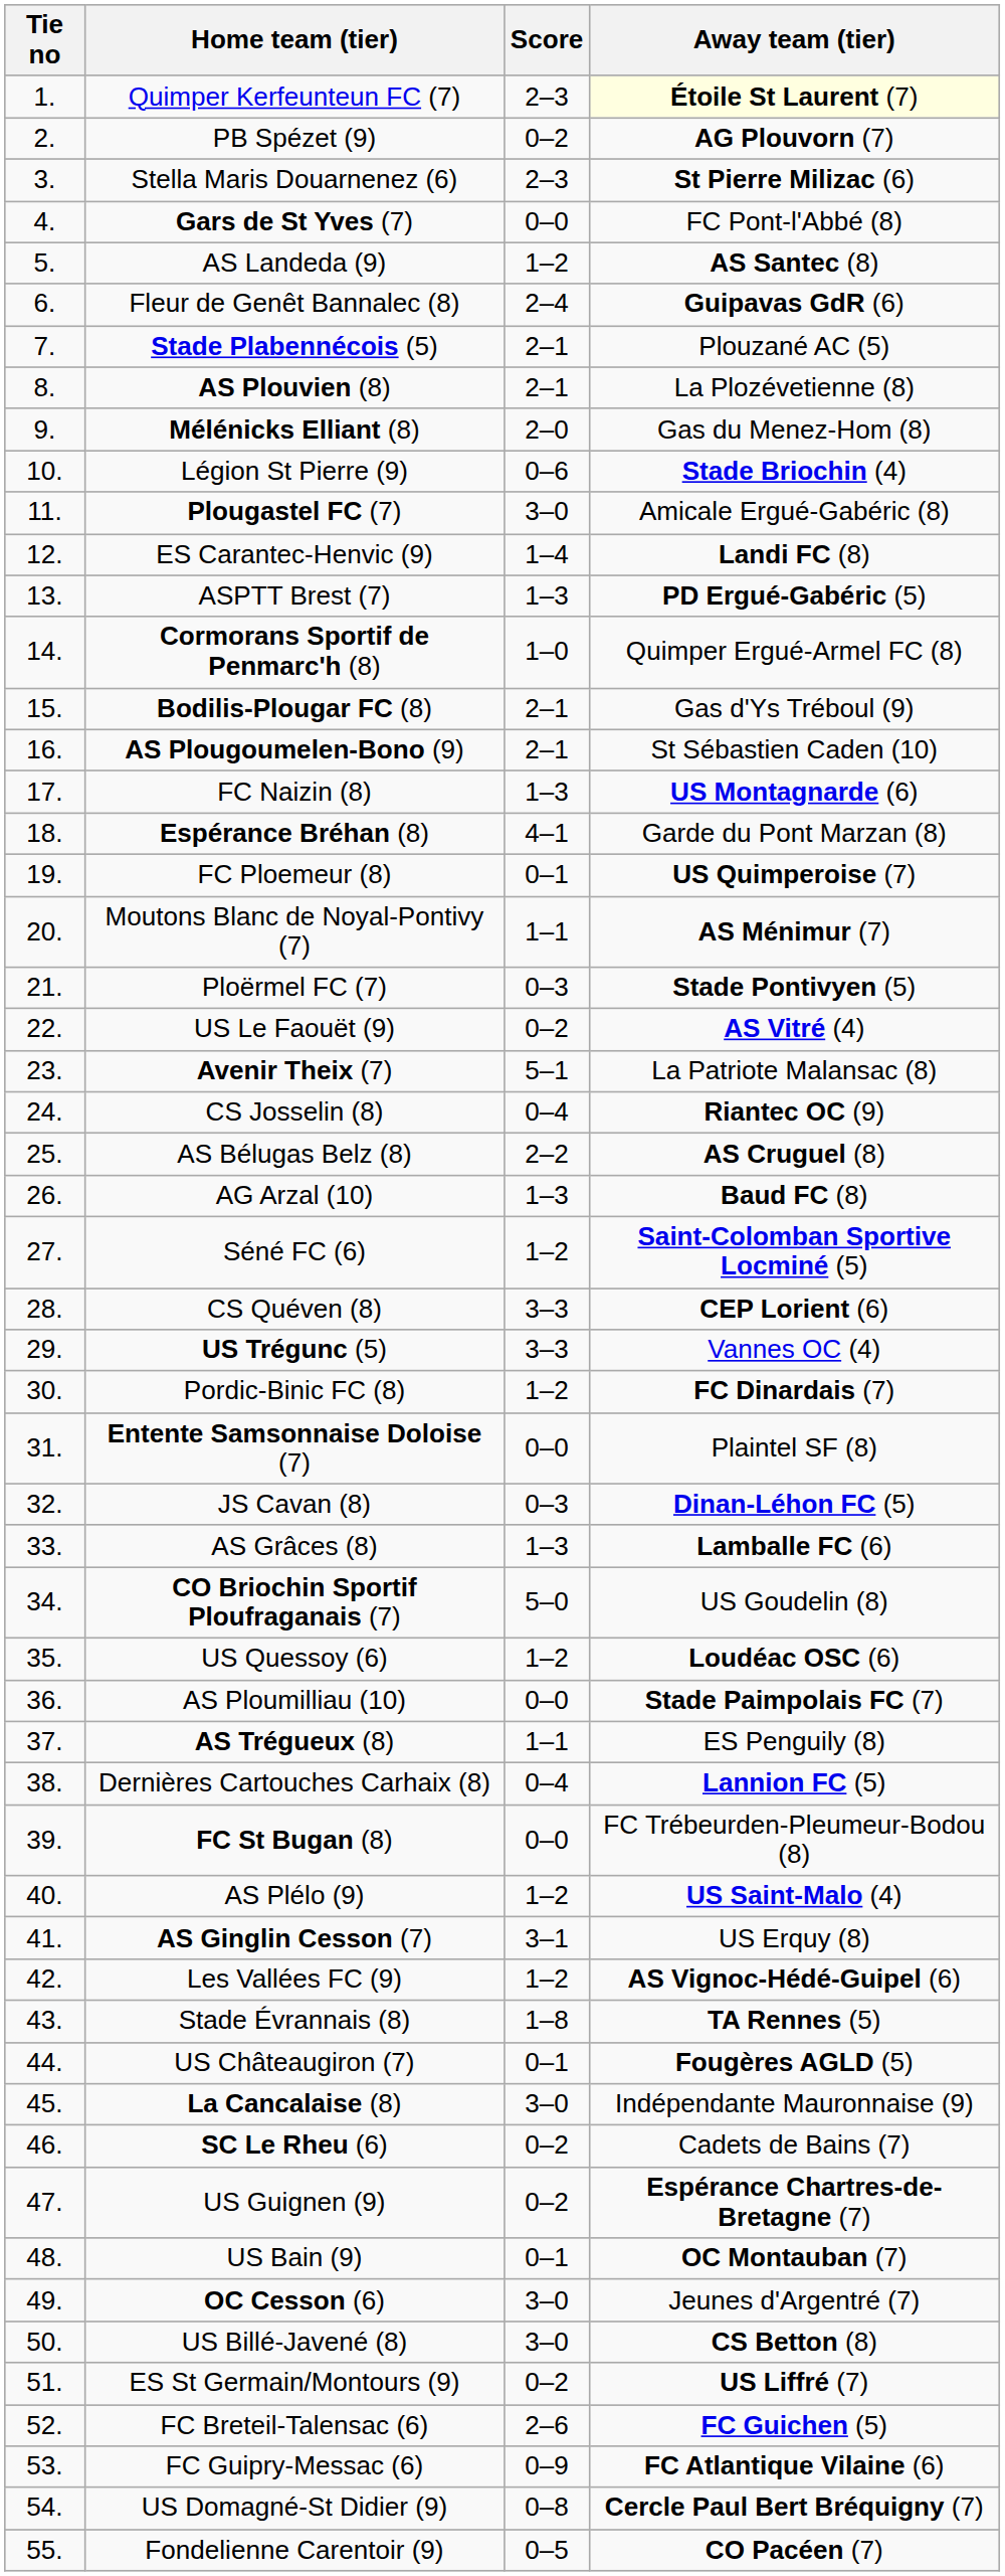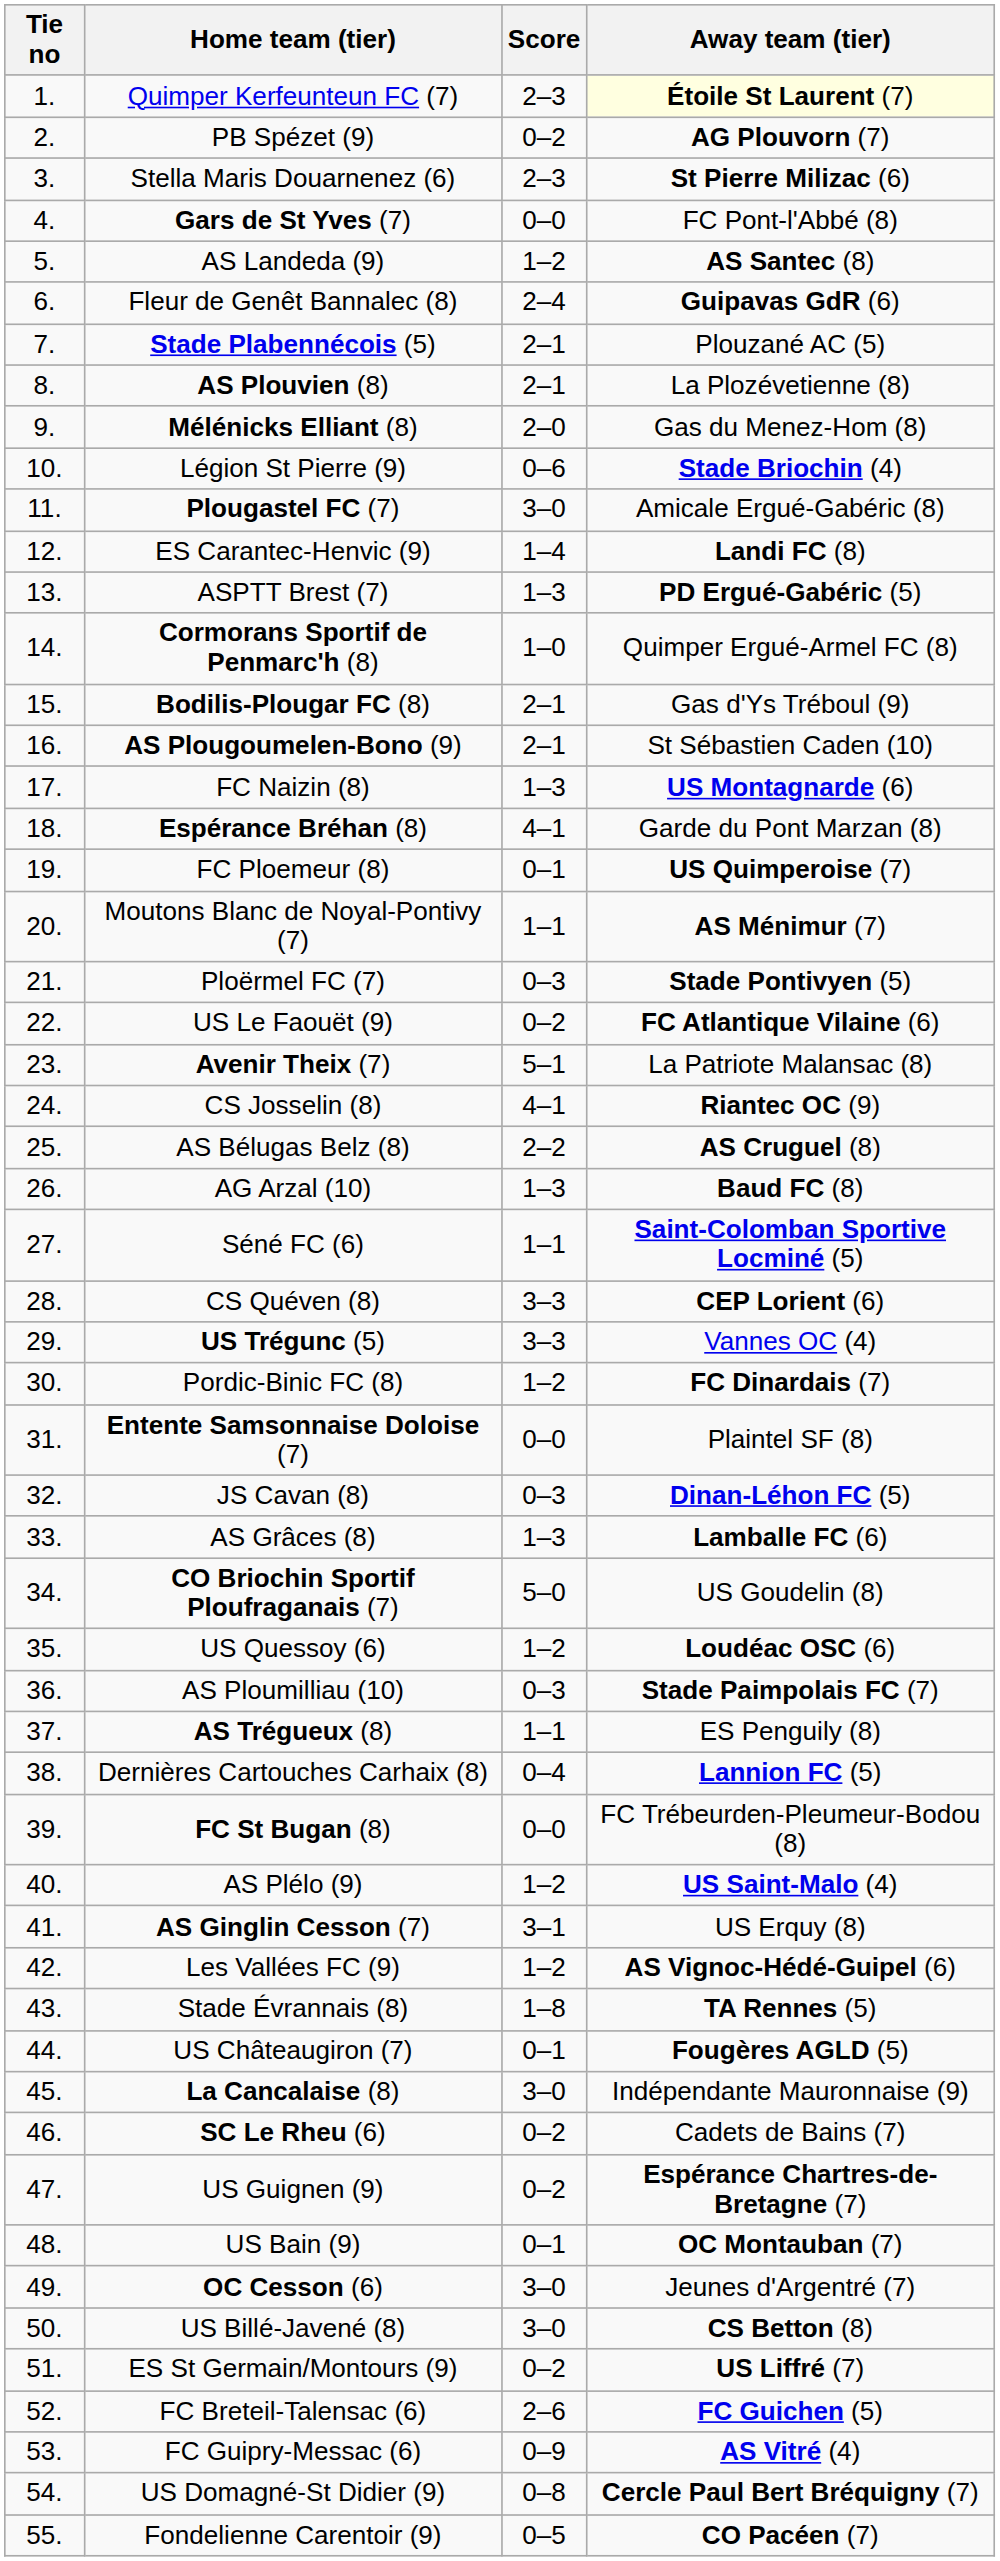US Le Faouët (9) | Away team (tier): AS Vitré (4) -> FC Atlantique Vilaine (6)
CS Josselin (8) | Score: 0–4 -> 4–1
Séné FC (6) | Score: 1–2 -> 1–1
AS Ploumilliau (10) | Score: 0–0 -> 0–3
FC Guipry-Messac (6) | Away team (tier): FC Atlantique Vilaine (6) -> AS Vitré (4)
